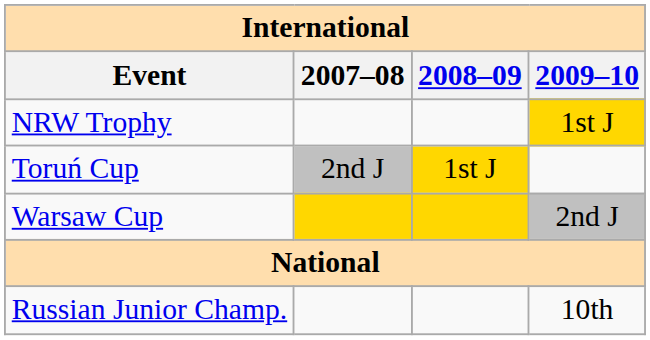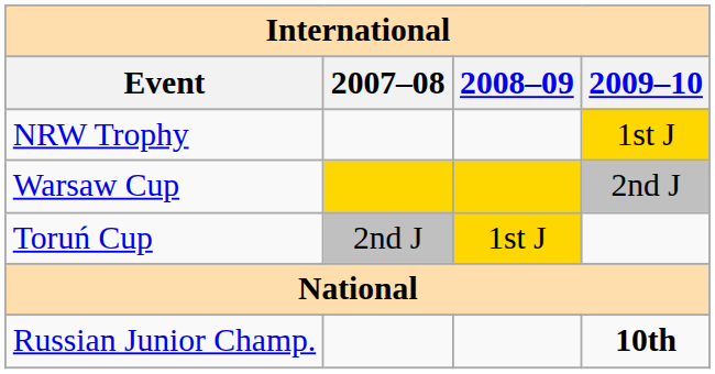rows swapped: Warsaw Cup <-> Toruń Cup
Russian Junior Champ. | 2009–10: normal -> bold
